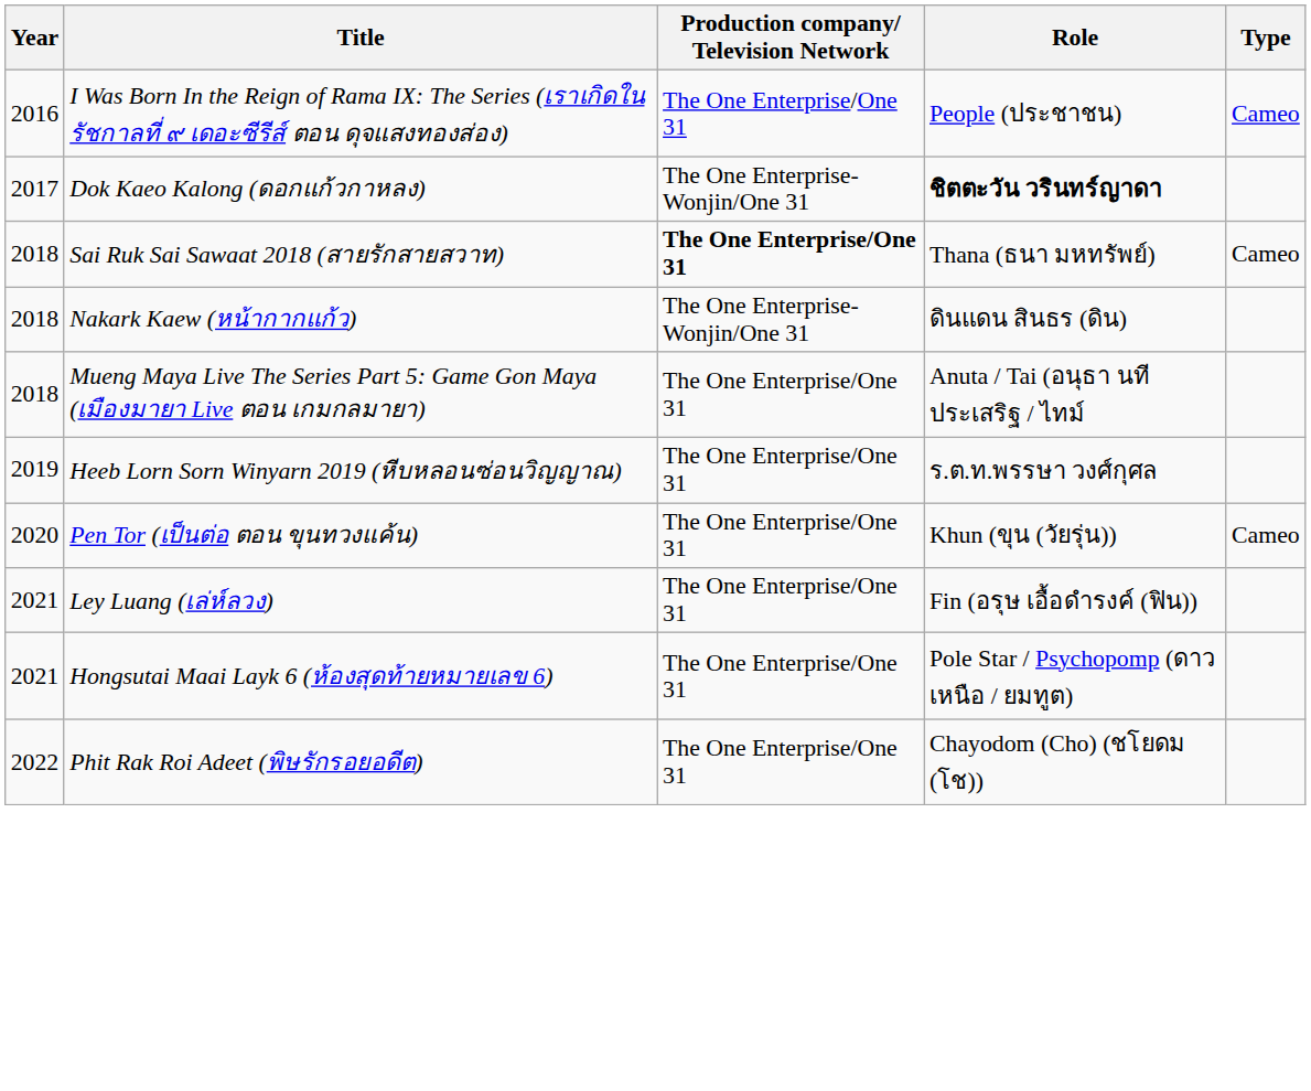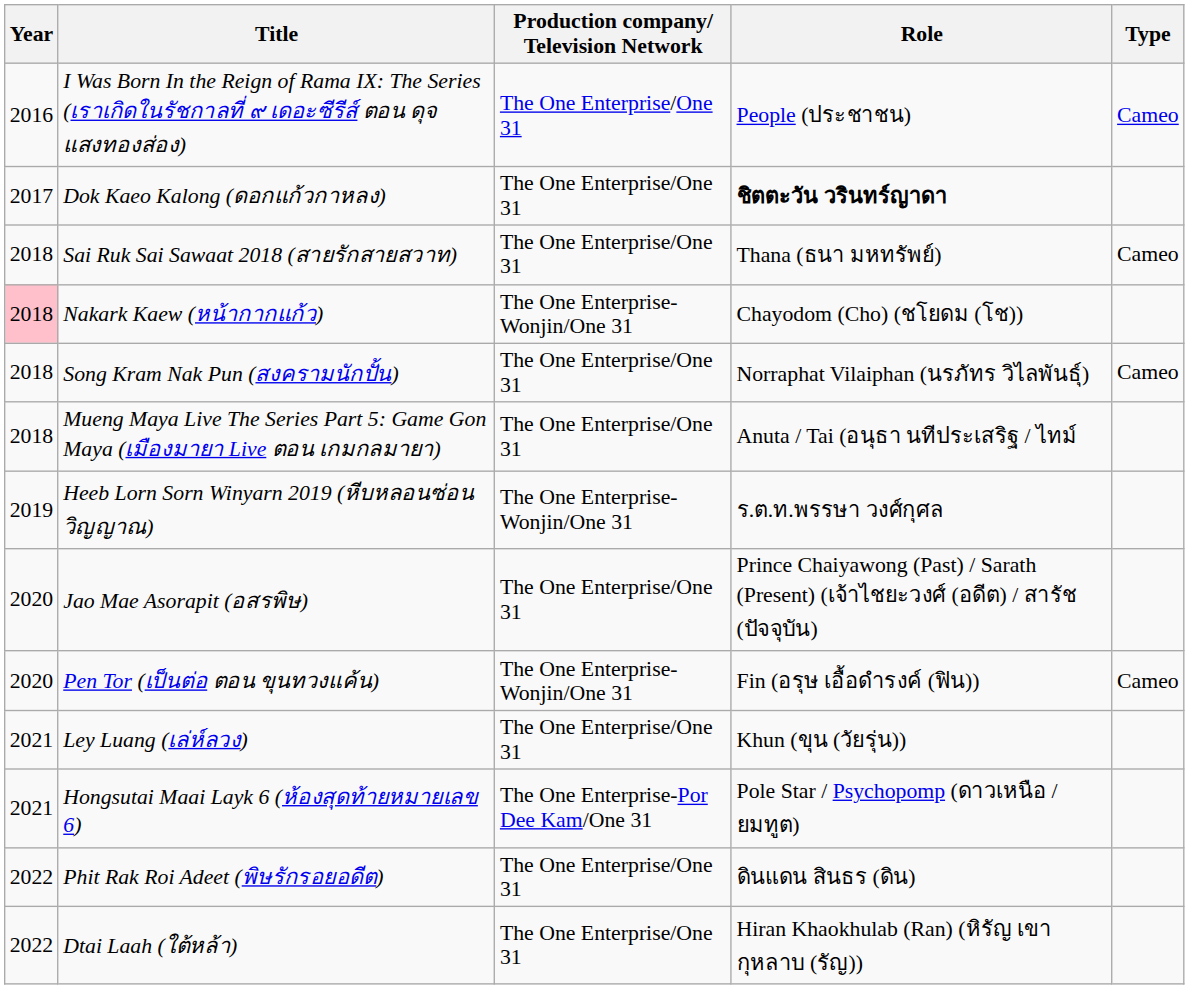Dok Kaeo Kalong (ดอกแก้วกาหลง) | Production company/ Television Network: The One Enterprise-Wonjin/One 31 -> The One Enterprise/One 31
Sai Ruk Sai Sawaat 2018 (สายรักสายสวาท) | Production company/ Television Network: bold -> normal
Nakark Kaew (หน้ากากแก้ว) | Year: no background -> pink background
Nakark Kaew (หน้ากากแก้ว) | Role: ดินแดน สินธร (ดิน) -> Chayodom (Cho) (ชโยดม (โช))
+ row: 2018 | Song Kram Nak Pun (สงครามนักปั้น) | The One Enterprise/One 31 | Norraphat Vilaiphan (นรภัทร วิไลพันธุ์) | Cameo
Heeb Lorn Sorn Winyarn 2019 (หีบหลอนซ่อนวิญญาณ) | Production company/ Television Network: The One Enterprise/One 31 -> The One Enterprise-Wonjin/One 31
+ row: 2020 | Jao Mae Asorapit (อสรพิษ) | The One Enterprise/One 31 | Prince Chaiyawong (Past) / Sarath (Present) (เจ้าไชยะวงศ์ (อดีต) / สารัช (ปัจจุบัน)
Pen Tor (เป็นต่อ ตอน ขุนทวงแค้น) | Production company/ Television Network: The One Enterprise/One 31 -> The One Enterprise-Wonjin/One 31
Pen Tor (เป็นต่อ ตอน ขุนทวงแค้น) | Role: Khun (ขุน (วัยรุ่น)) -> Fin (อรุษ เอื้อดำรงค์ (ฟิน))
Ley Luang (เล่ห์ลวง) | Role: Fin (อรุษ เอื้อดำรงค์ (ฟิน)) -> Khun (ขุน (วัยรุ่น))
Hongsutai Maai Layk 6 (ห้องสุดท้ายหมายเลข 6) | Production company/ Television Network: The One Enterprise/One 31 -> The One Enterprise-Por Dee Kam/One 31
Phit Rak Roi Adeet (พิษรักรอยอดีต) | Role: Chayodom (Cho) (ชโยดม (โช)) -> ดินแดน สินธร (ดิน)
+ row: 2022 | Dtai Laah (ใต้หล้า) | The One Enterprise/One 31 | Hiran Khaokhulab (Ran) (หิรัญ เขากุหลาบ (รัญ))
